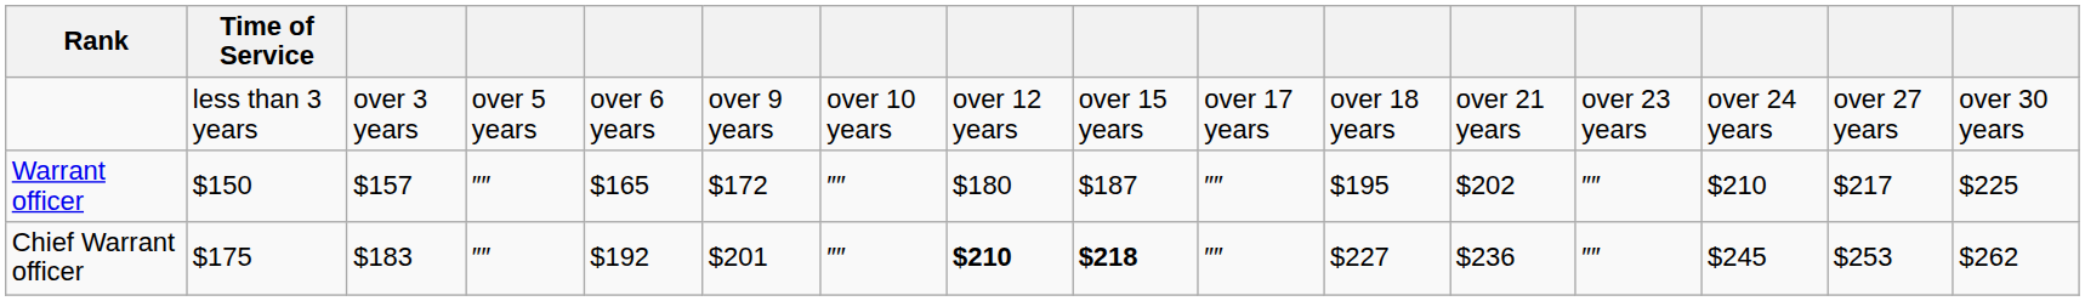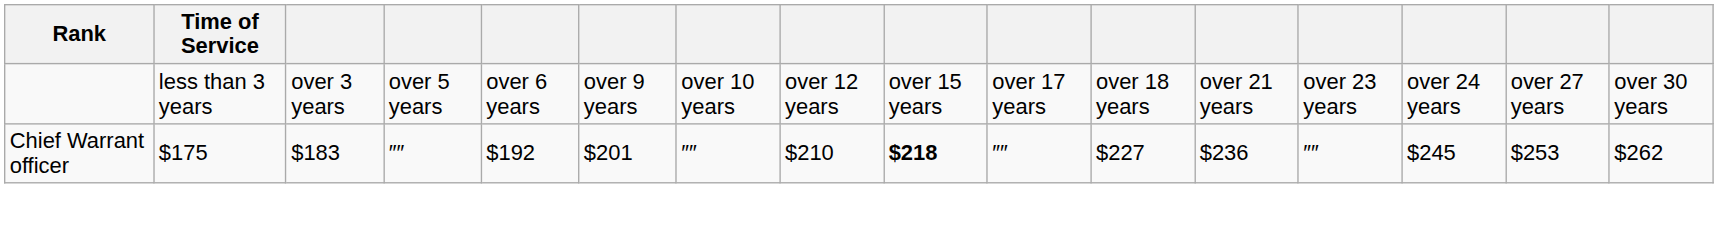- row: Warrant officer | $150 | $157 | ″″ | $165 | $172 | ″″ | $180 | $187 | ″″ | $195 | $202 | ″″ | $210 | $217 | $225
Chief Warrant officer | column 8: bold -> normal
